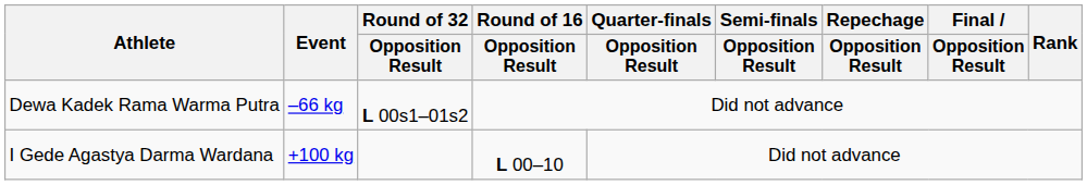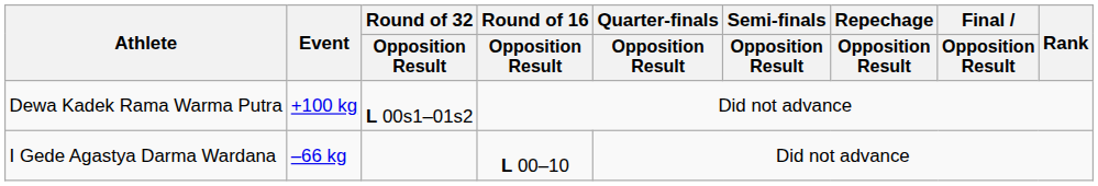Dewa Kadek Rama Warma Putra | Event: –66 kg -> +100 kg
I Gede Agastya Darma Wardana | Event: +100 kg -> –66 kg
